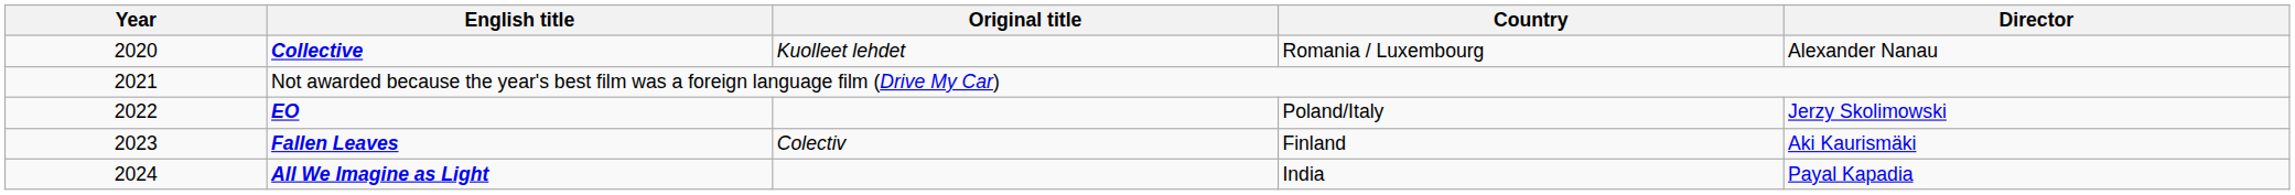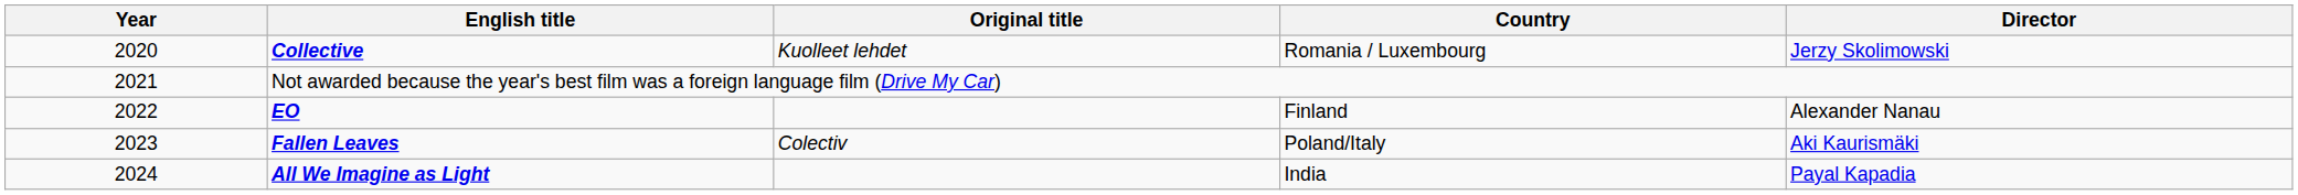Collective | Director: Alexander Nanau -> Jerzy Skolimowski
EO | Country: Poland/Italy -> Finland
EO | Director: Jerzy Skolimowski -> Alexander Nanau
Fallen Leaves | Country: Finland -> Poland/Italy
